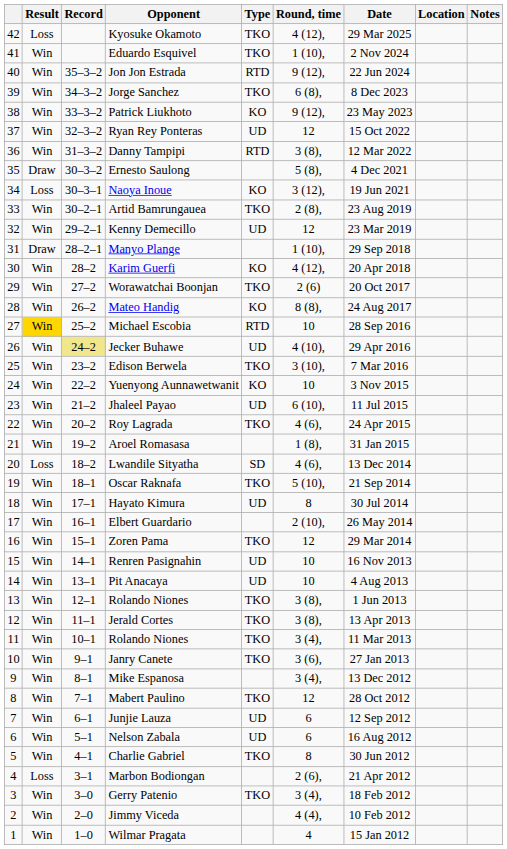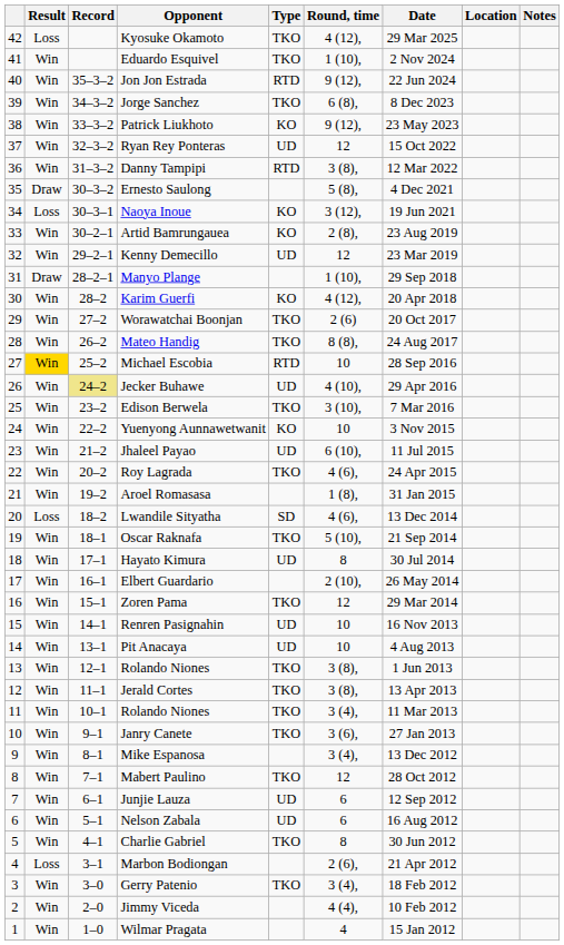Artid Bamrungauea | Type: TKO -> KO
Mateo Handig | Type: KO -> TKO
